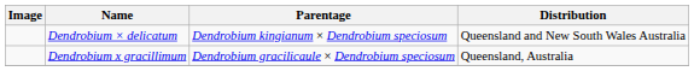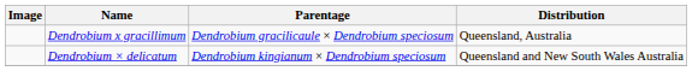rows swapped: Dendrobium × delicatum <-> Dendrobium x gracillimum
